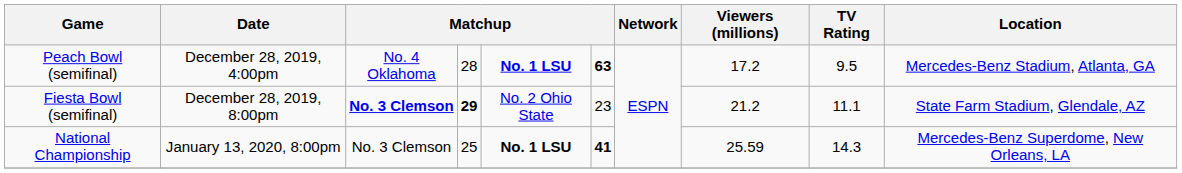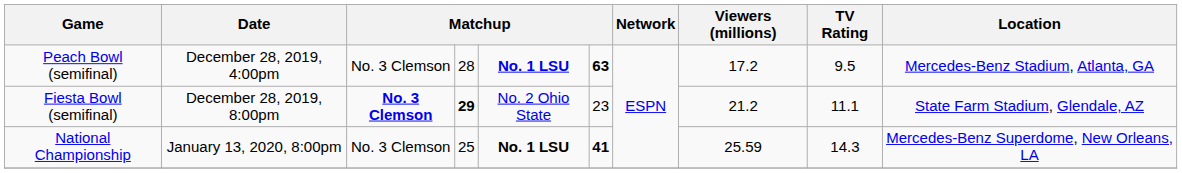Peach Bowl (semifinal) | column 3: No. 4 Oklahoma -> No. 3 Clemson
